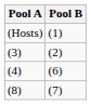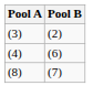- row: (Hosts) | (1)
